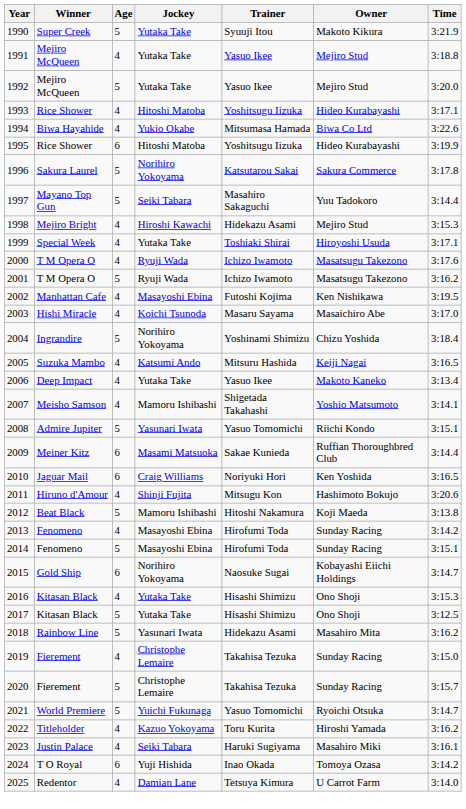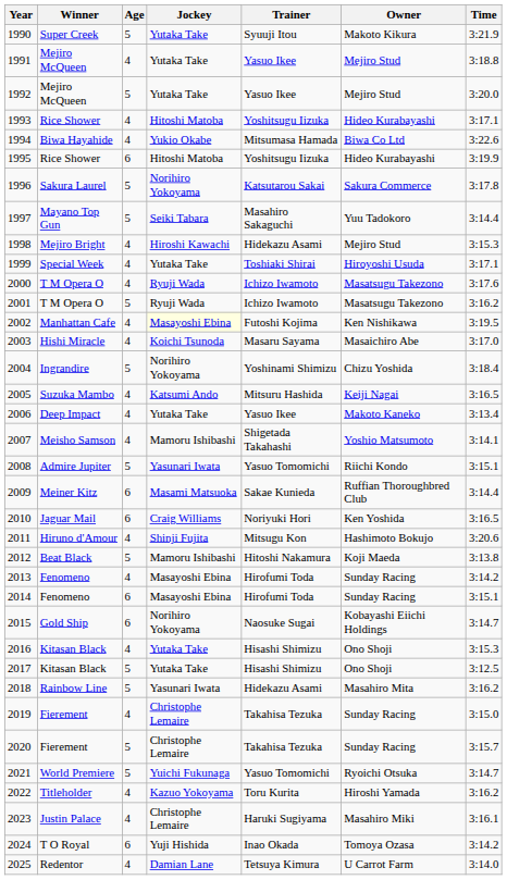2002 | Jockey: no background -> lightyellow background
2014 | Age: 5 -> 6
2023 | Jockey: Seiki Tabara -> Christophe Lemaire
